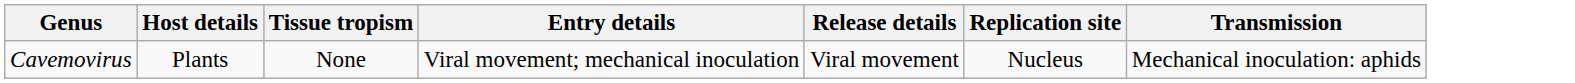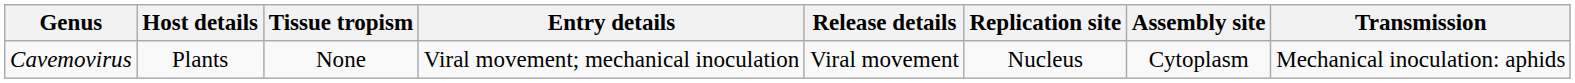+ column: Assembly site | Cytoplasm
